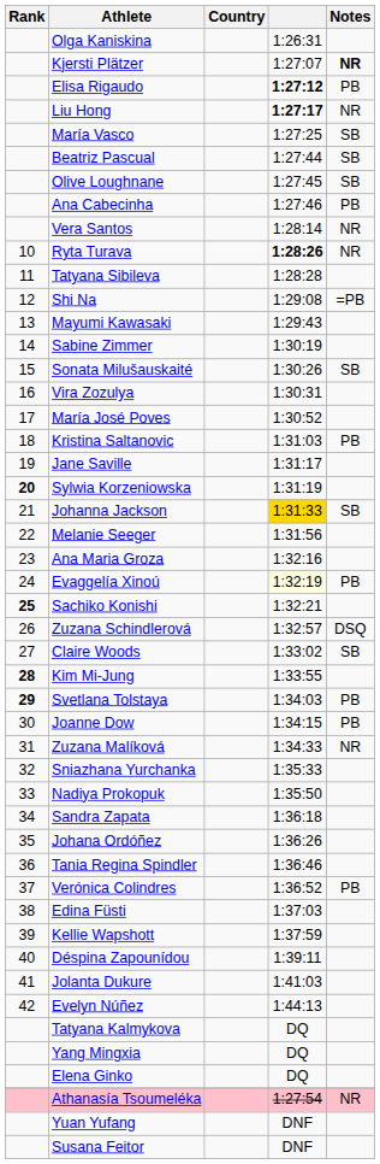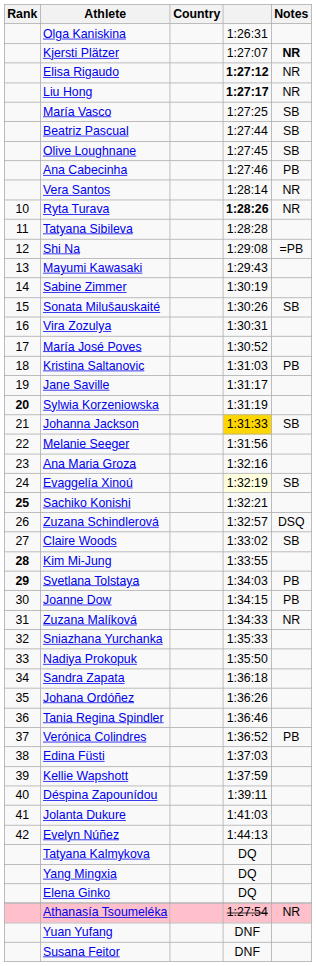Elisa Rigaudo | Notes: PB -> NR
Evaggelía Xinoú | Notes: PB -> SB
